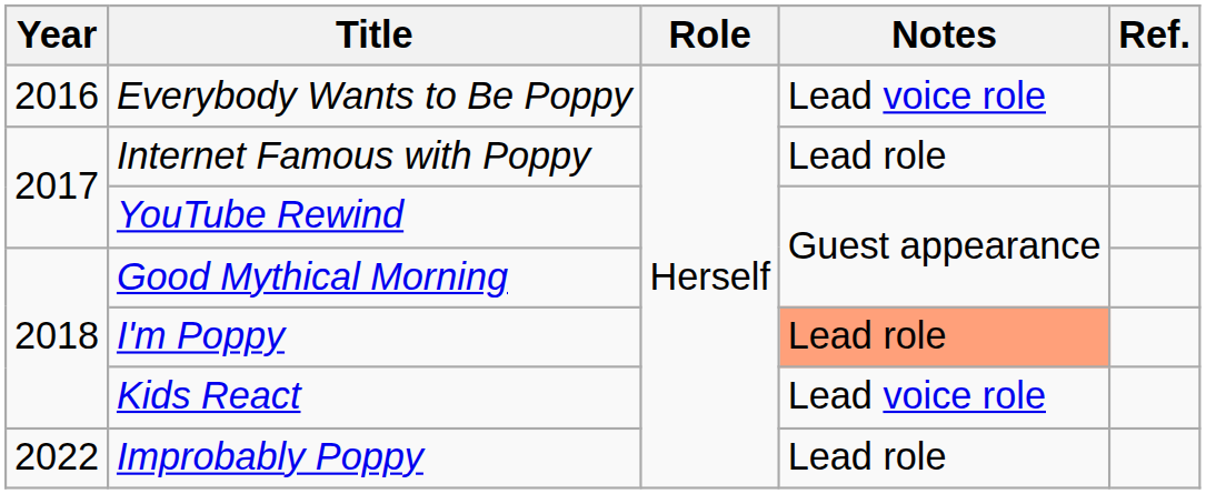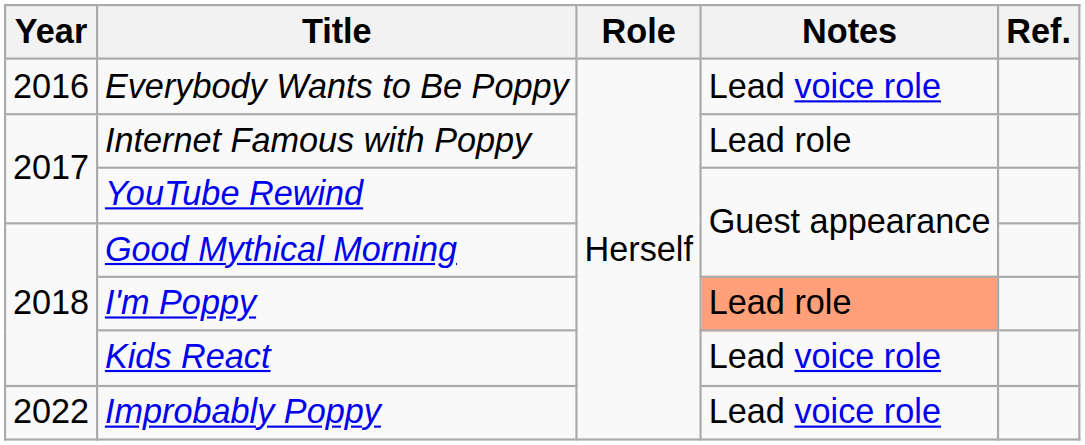Improbably Poppy | Notes: Lead role -> Lead voice role
